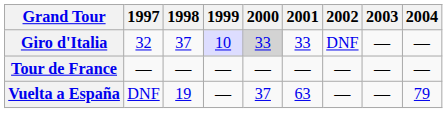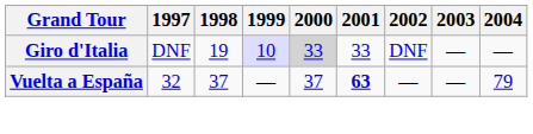Giro d'Italia | 1997: 32 -> DNF
Giro d'Italia | 1998: 37 -> 19
- row: Tour de France | — | — | — | — | — | — | — | —
Vuelta a España | 1997: DNF -> 32
Vuelta a España | 1998: 19 -> 37
Vuelta a España | 2001: normal -> bold
